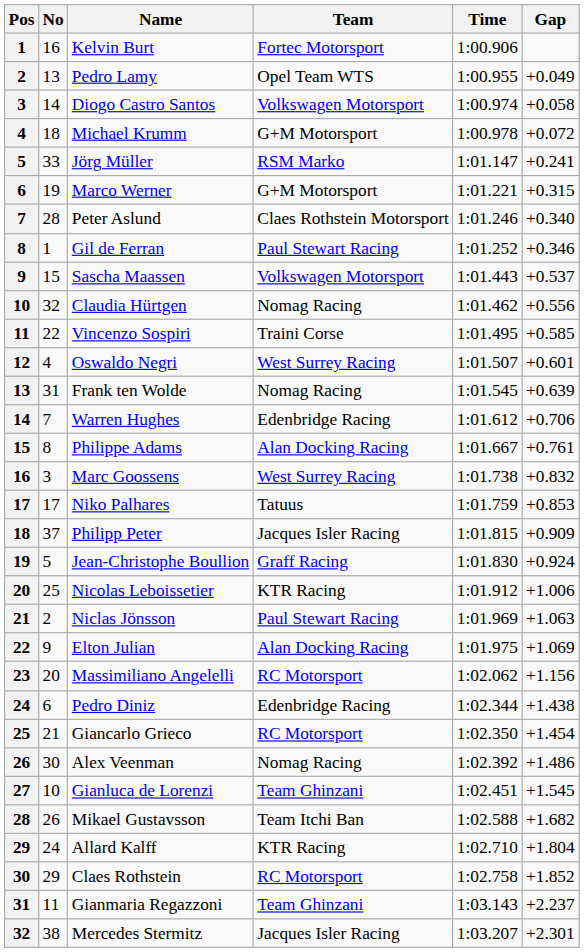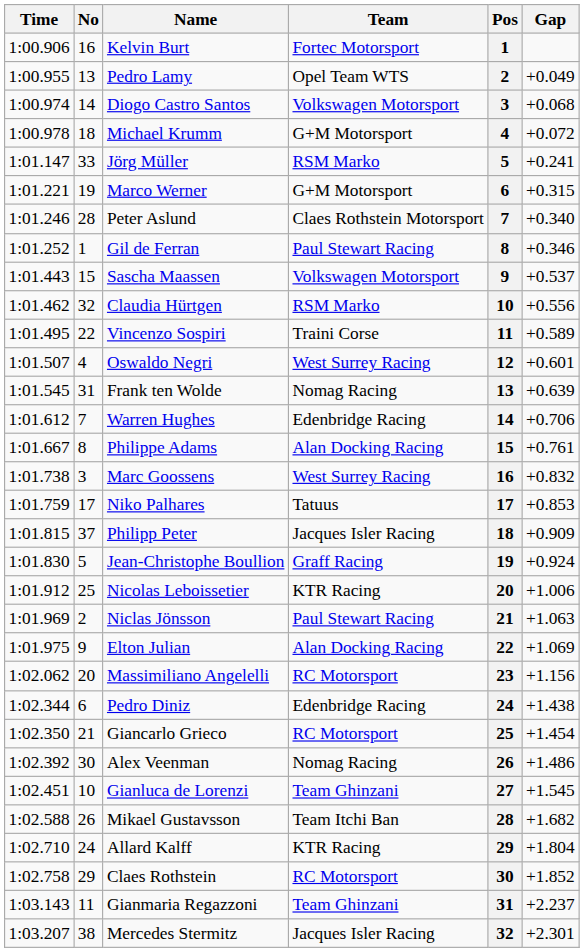columns swapped: Pos <-> Time
Diogo Castro Santos | Gap: +0.058 -> +0.068
Claudia Hürtgen | Team: Nomag Racing -> RSM Marko
Vincenzo Sospiri | Gap: +0.585 -> +0.589
